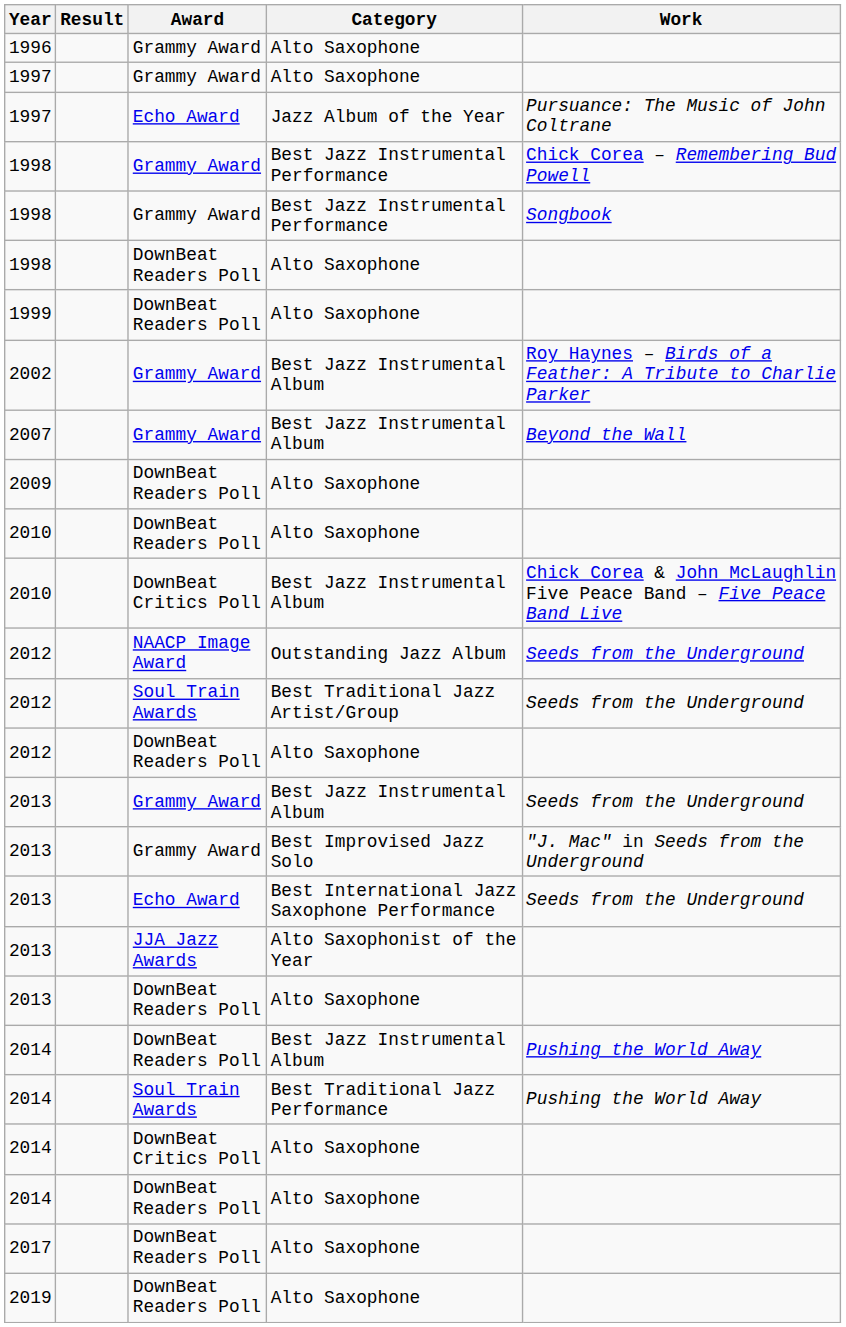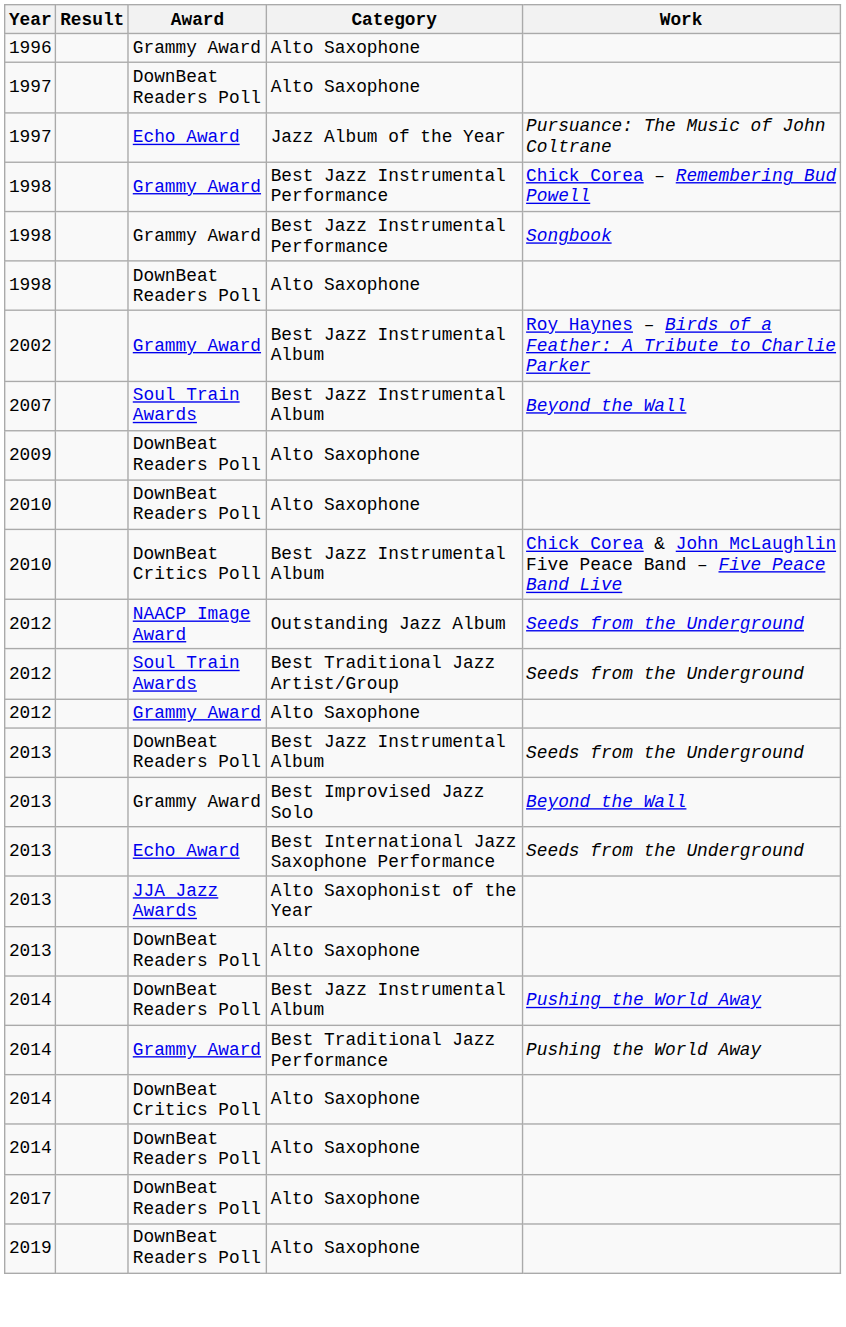1997 / Alto Saxophone | Award: Grammy Award -> DownBeat Readers Poll
- row: 1999 | DownBeat Readers Poll | Alto Saxophone
2007 | Award: Grammy Award -> Soul Train Awards
2012 / Alto Saxophone | Award: DownBeat Readers Poll -> Grammy Award
2013 / Best Jazz Instrumental Album | Award: Grammy Award -> DownBeat Readers Poll
2013 / Best Improvised Jazz Solo | Work: "J. Mac" in Seeds from the Underground -> Beyond the Wall
2014 / Best Traditional Jazz Performance | Award: Soul Train Awards -> Grammy Award
